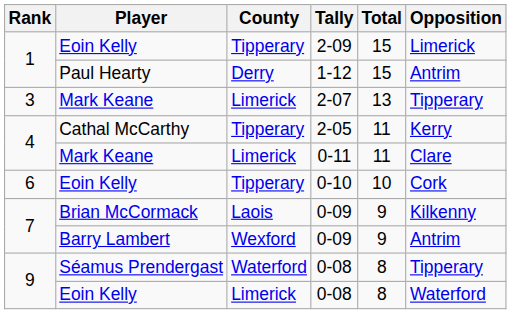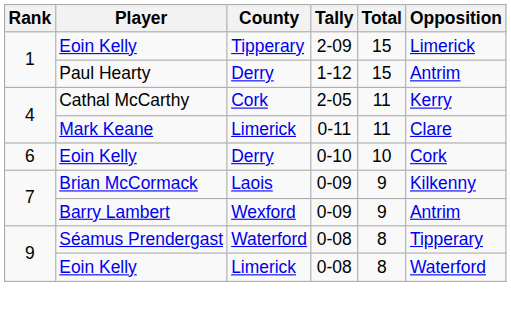- row: 3 | Mark Keane | Limerick | 2-07 | 13 | Tipperary
2-05 | County: Tipperary -> Cork
0-10 | County: Tipperary -> Derry
